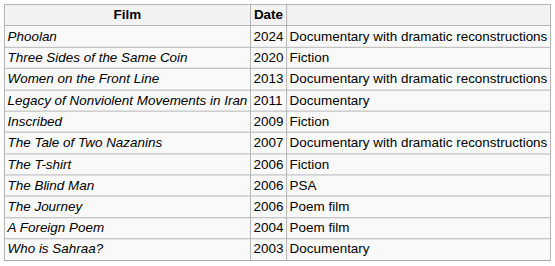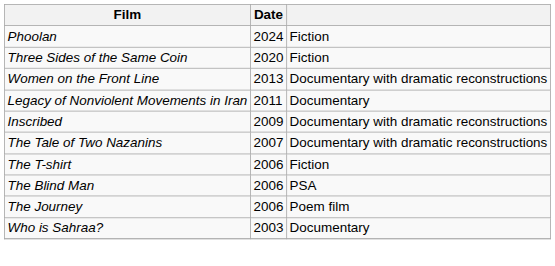Phoolan | column 3: Documentary with dramatic reconstructions -> Fiction
Inscribed | column 3: Fiction -> Documentary with dramatic reconstructions
- row: A Foreign Poem | 2004 | Poem film
